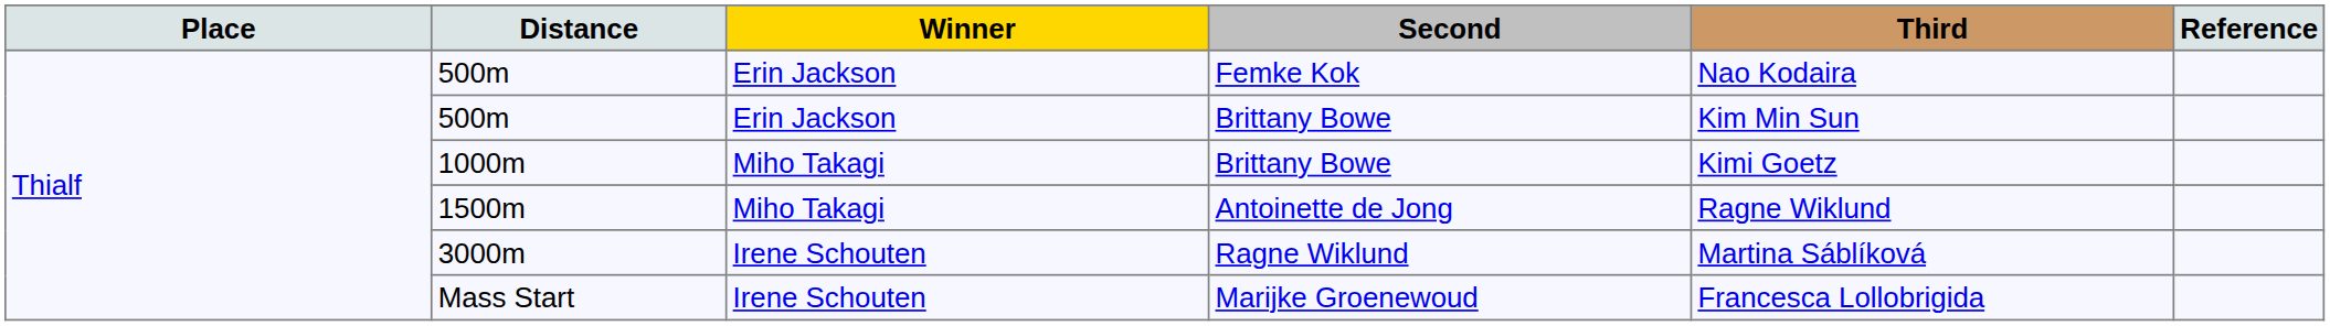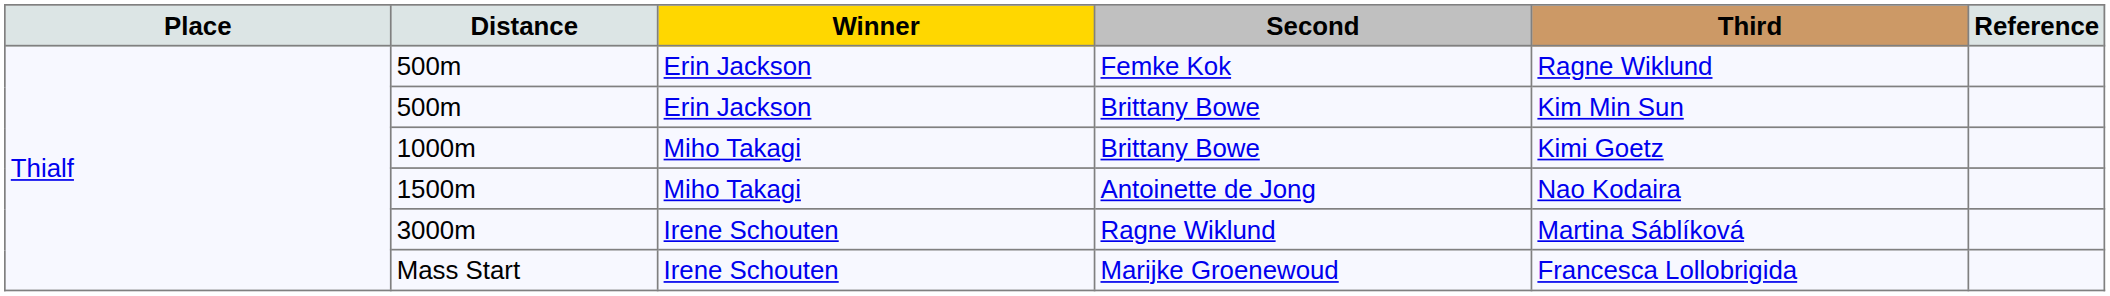500m / Femke Kok | Third: Nao Kodaira -> Ragne Wiklund
1500m | Third: Ragne Wiklund -> Nao Kodaira
